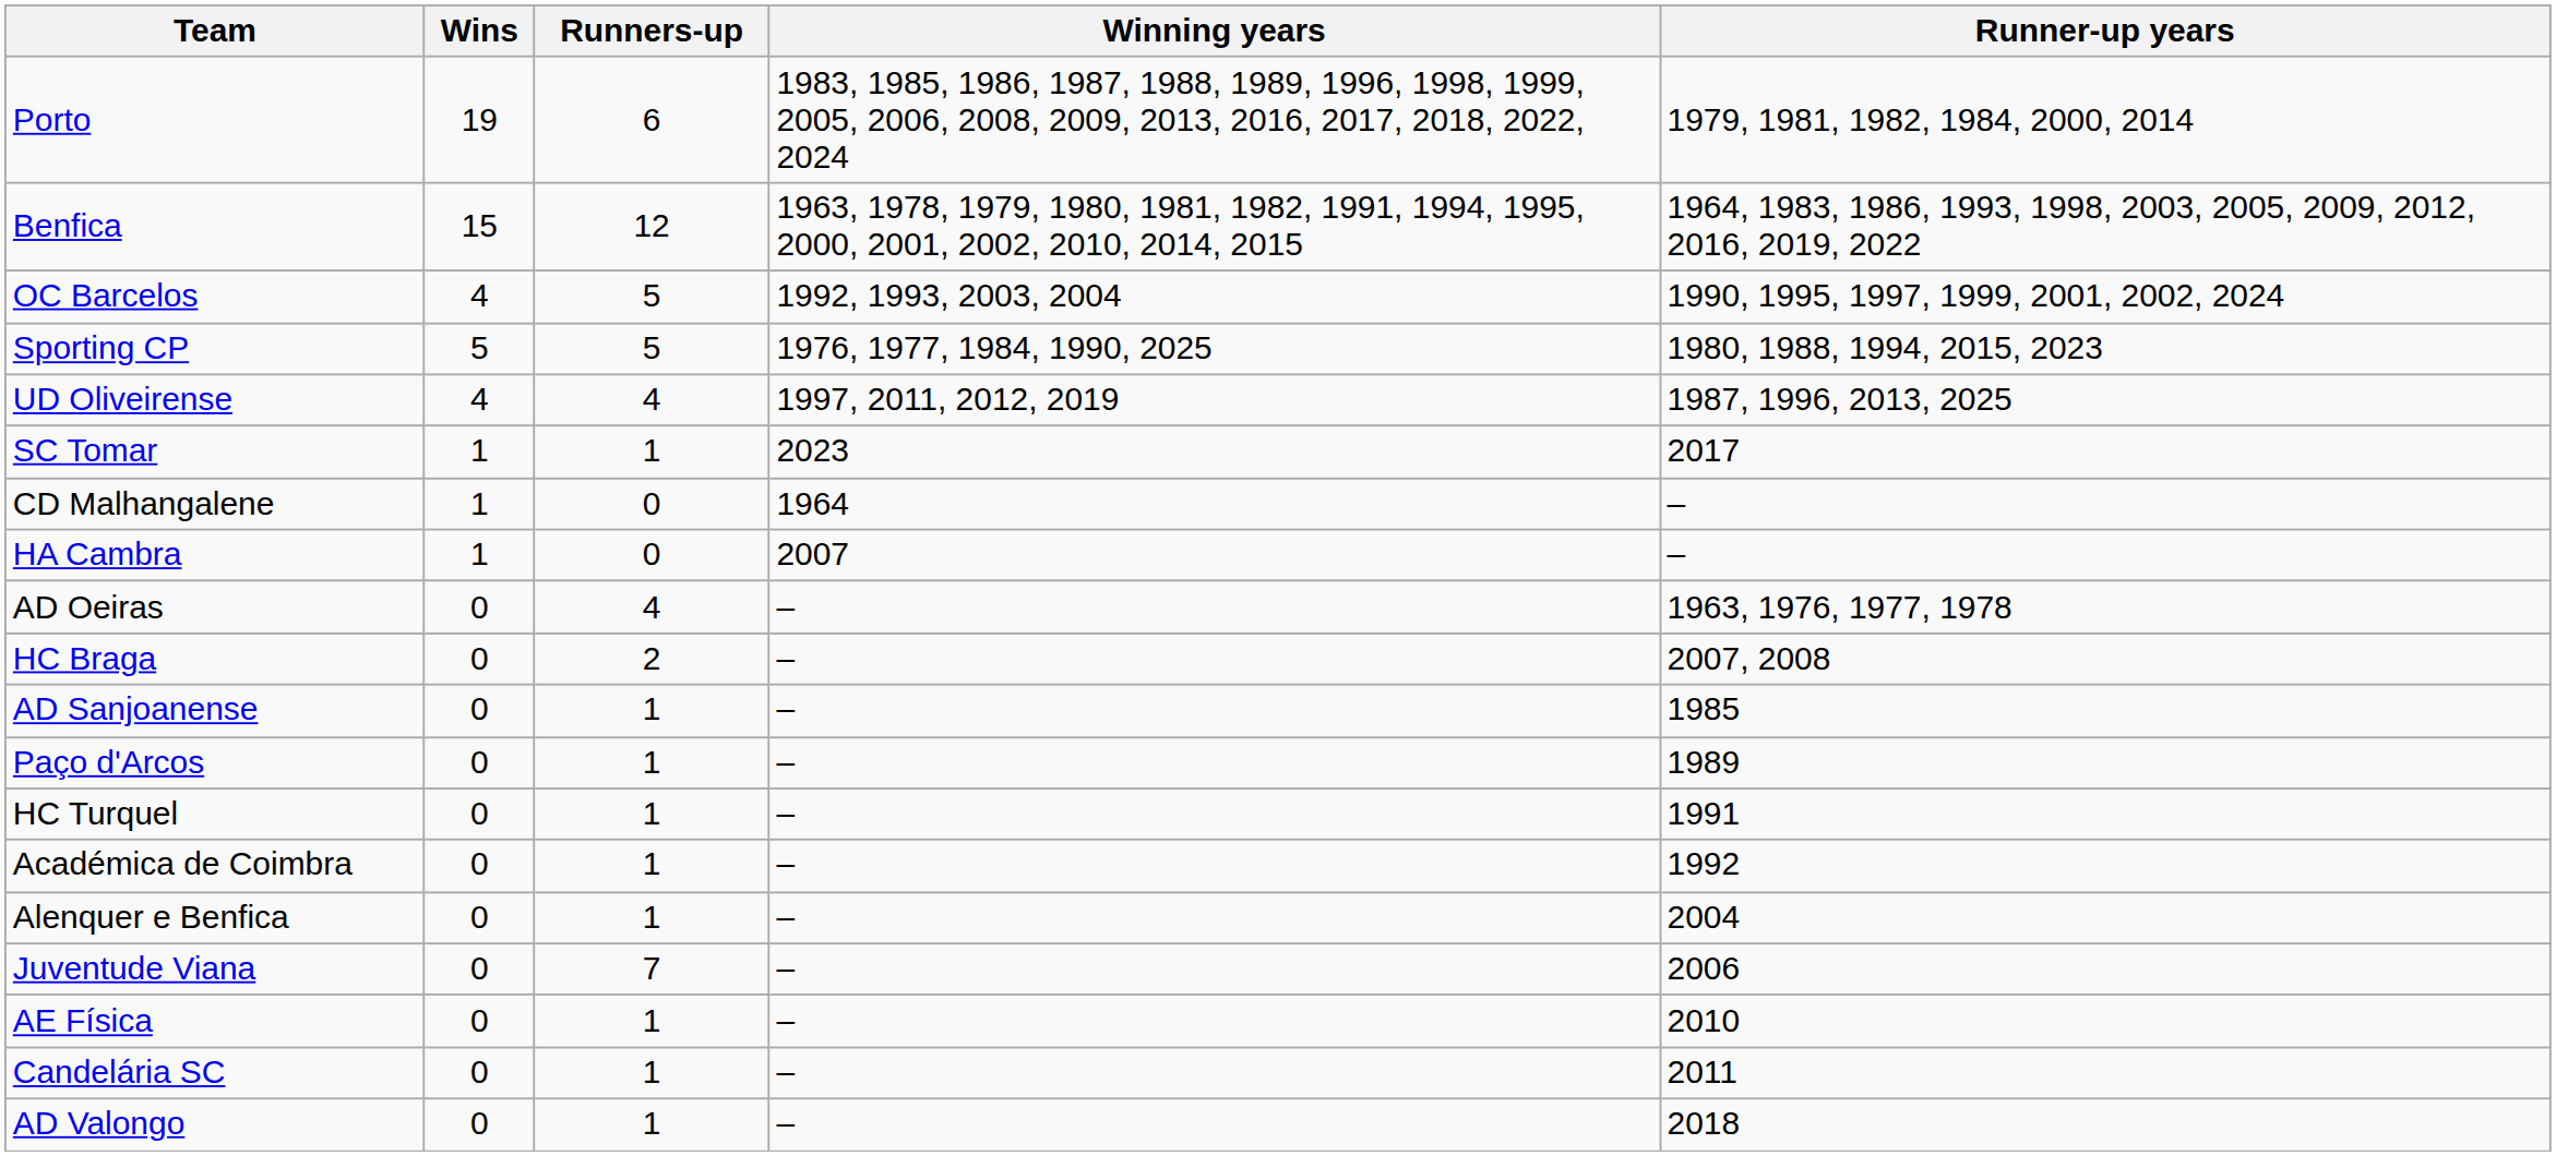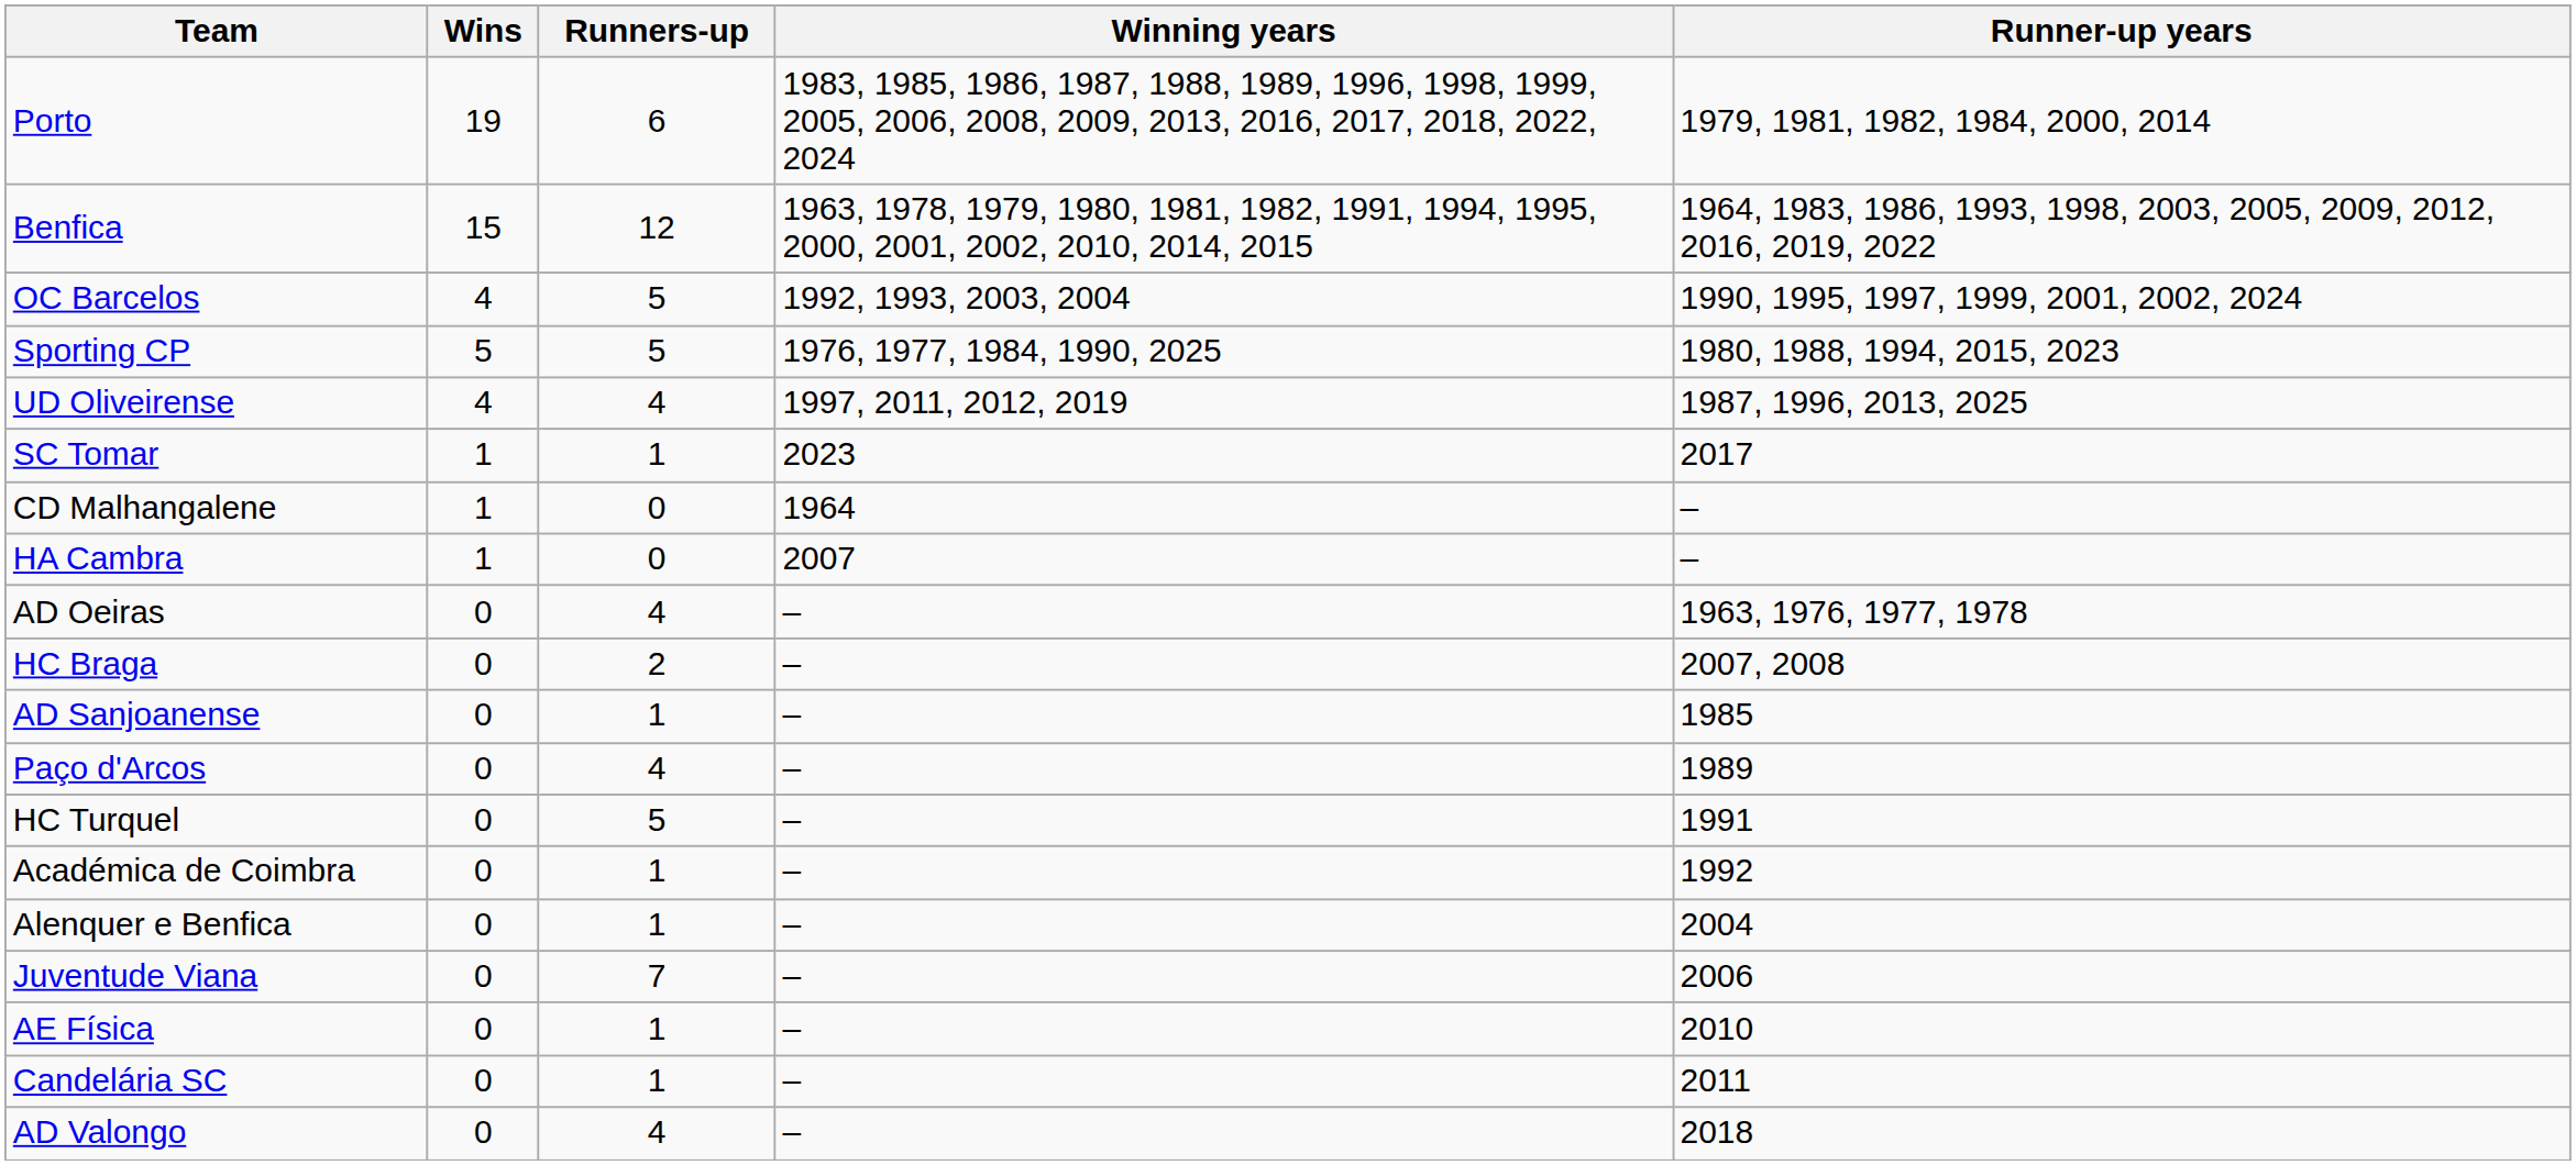Paço d'Arcos | Runners-up: 1 -> 4
HC Turquel | Runners-up: 1 -> 5
AD Valongo | Runners-up: 1 -> 4
